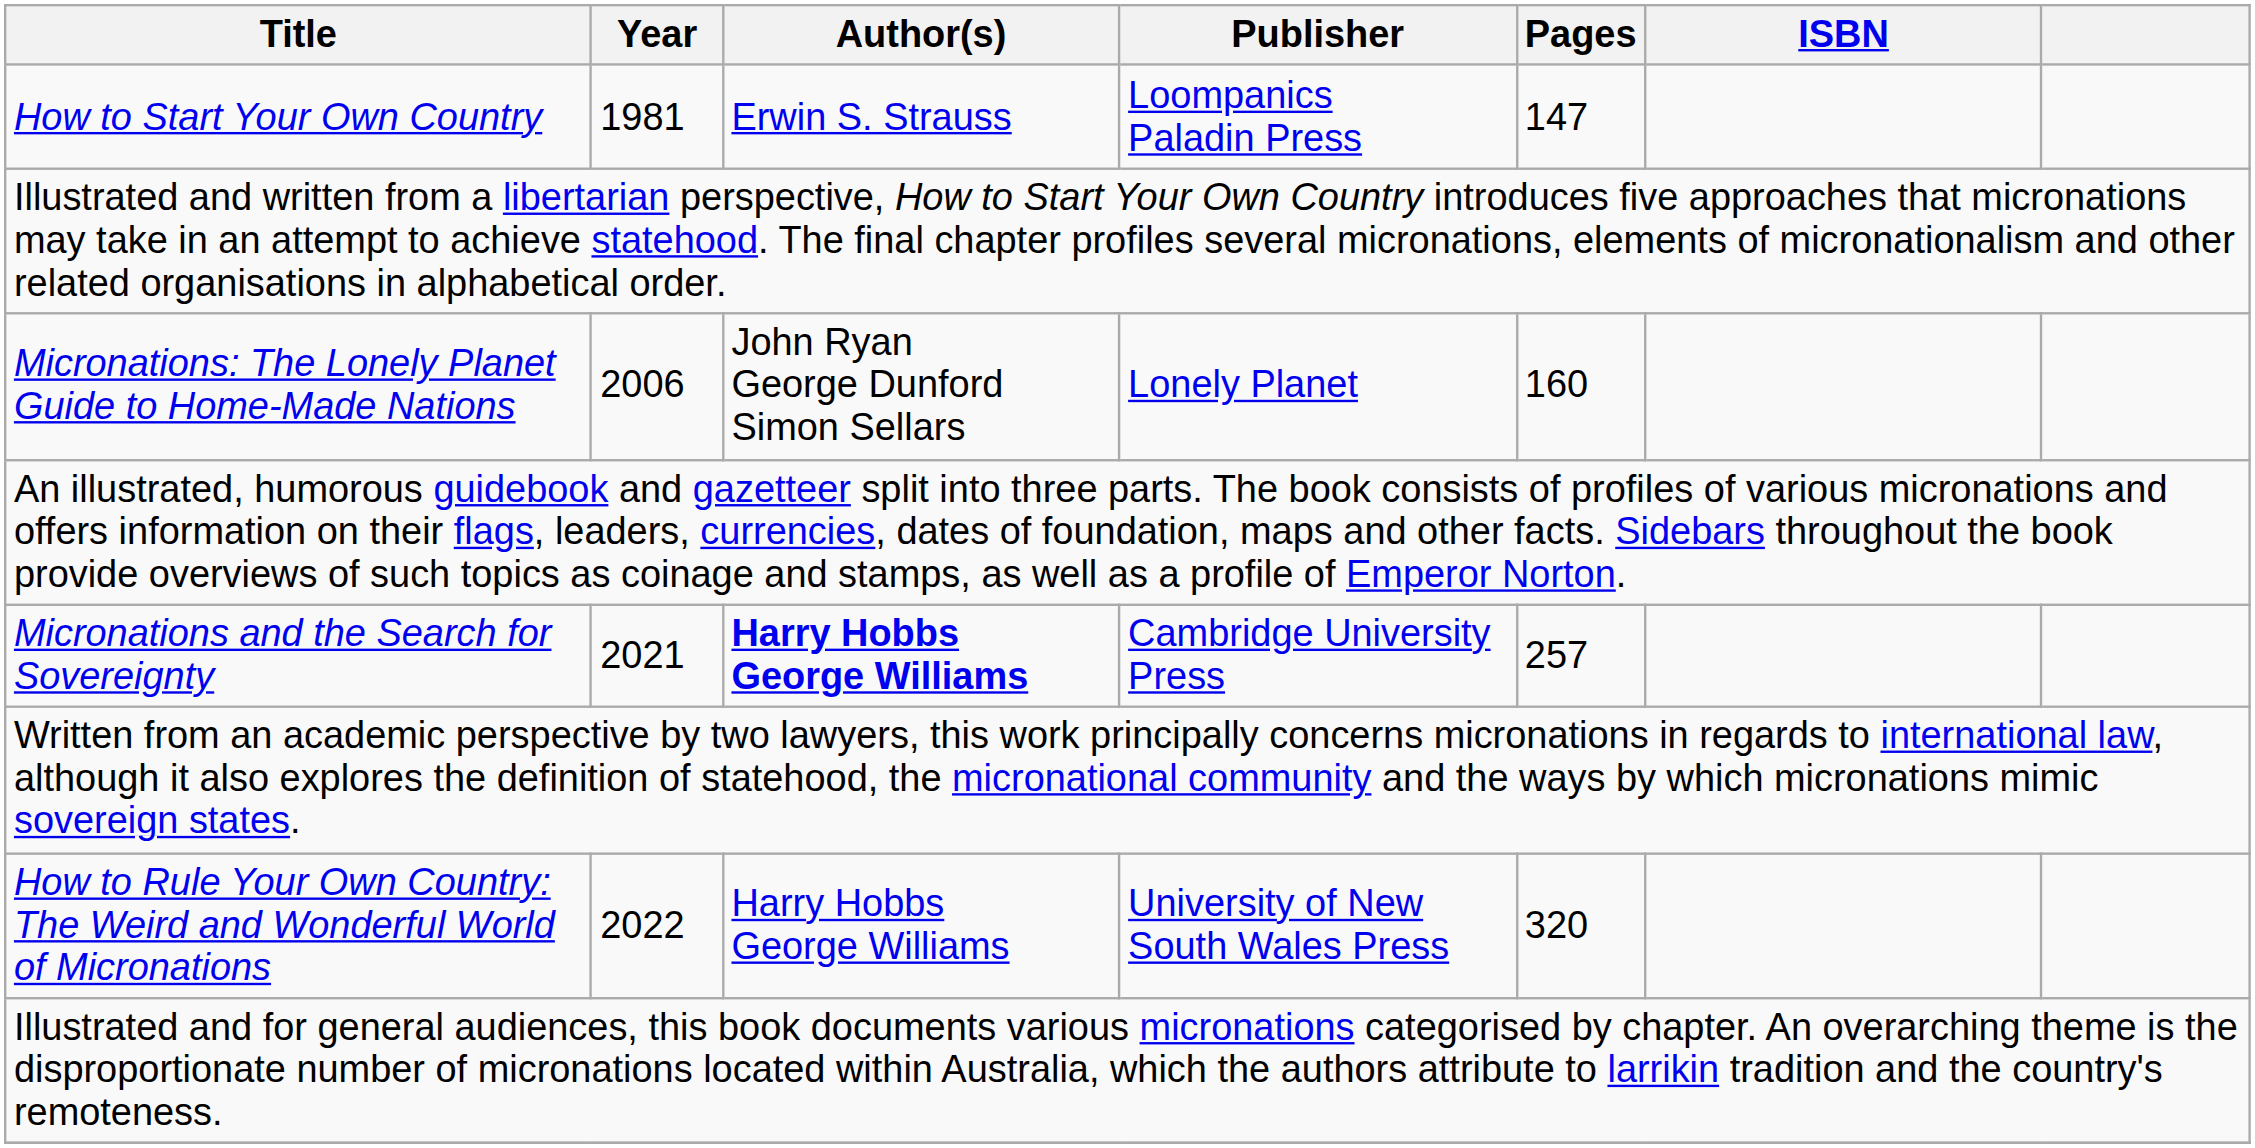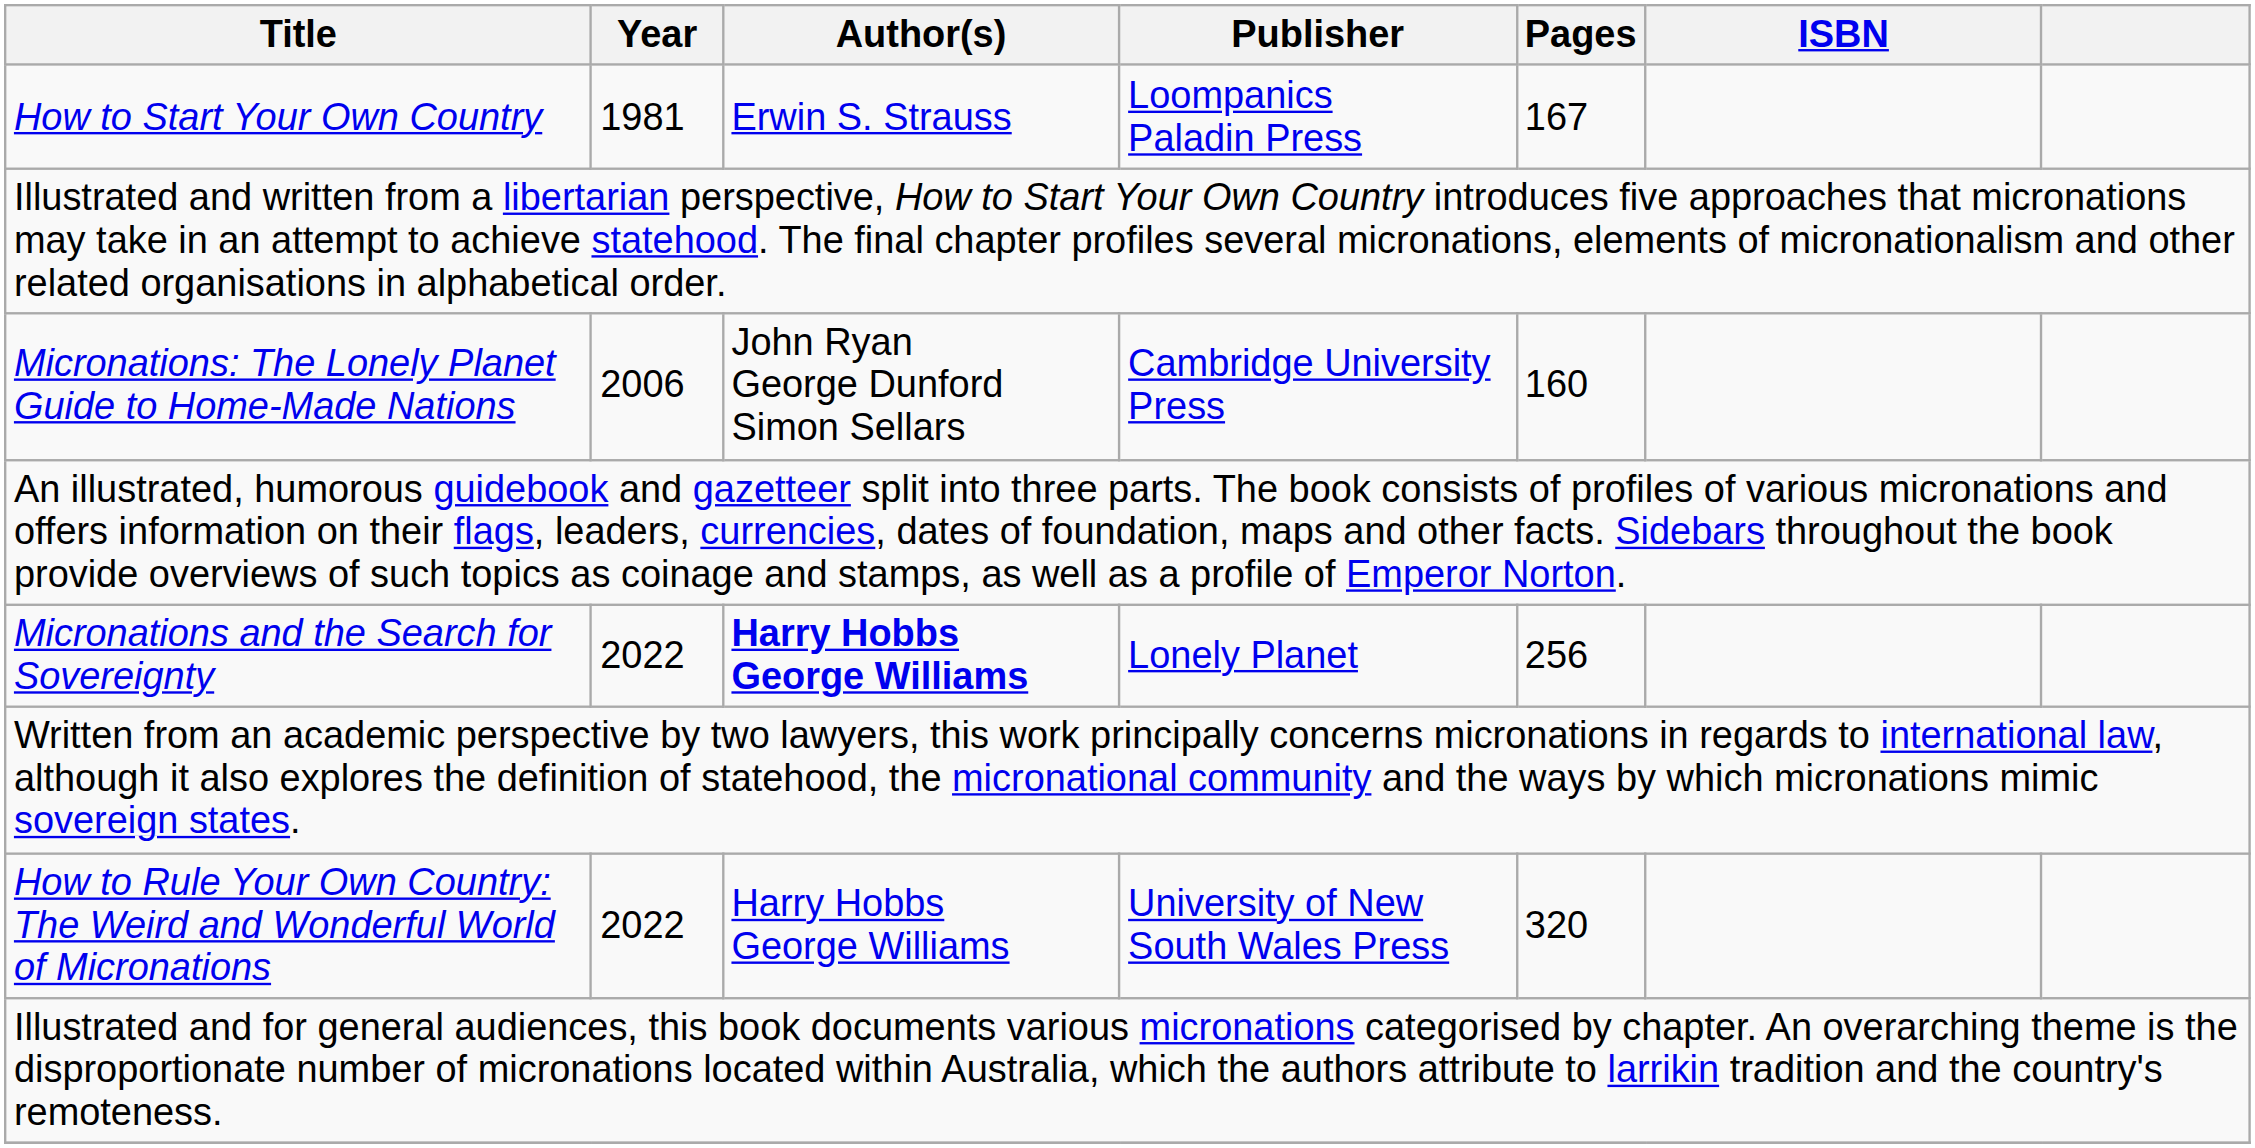How to Start Your Own Country | Pages: 147 -> 167
Micronations: The Lonely Planet Guide to Home-Made Nations | Publisher: Lonely Planet -> Cambridge University Press
Micronations and the Search for Sovereignty | Year: 2021 -> 2022
Micronations and the Search for Sovereignty | Publisher: Cambridge University Press -> Lonely Planet
Micronations and the Search for Sovereignty | Pages: 257 -> 256
